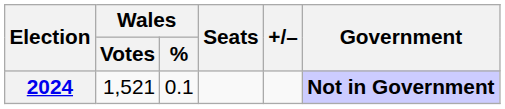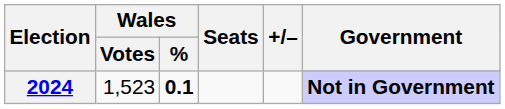2024 | Wales / Votes: 1,521 -> 1,523
2024 | Wales / %: normal -> bold
